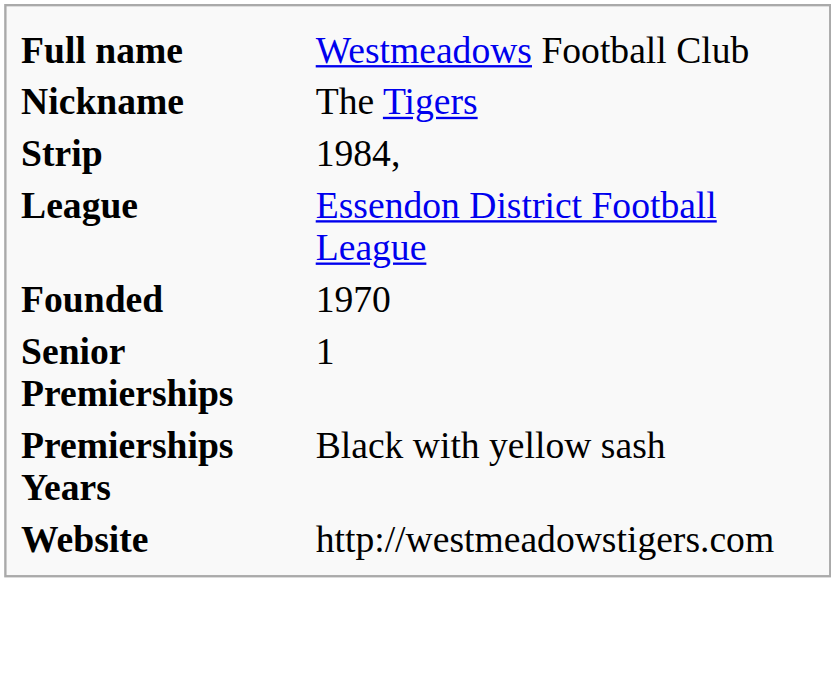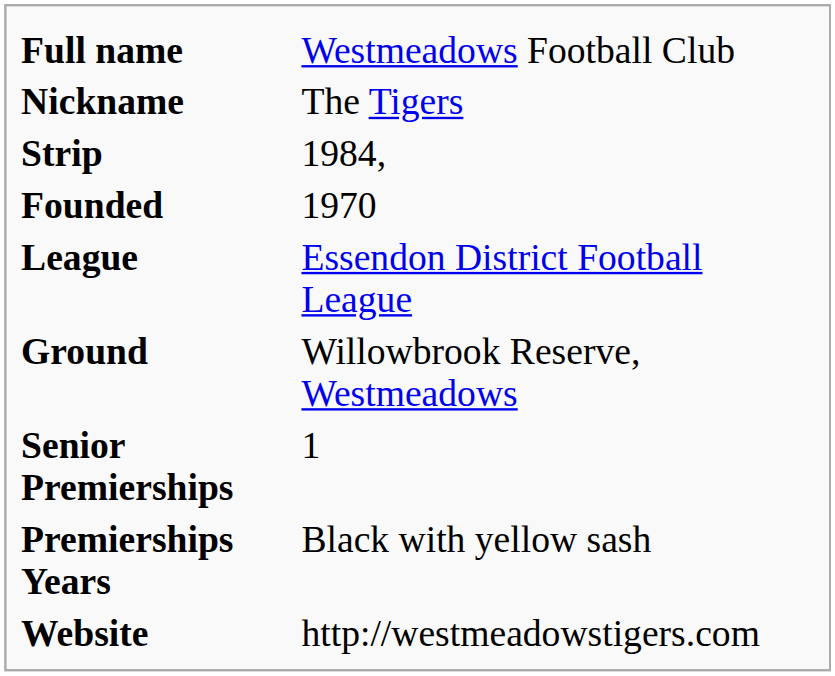rows swapped: Founded <-> League
+ row: Ground | Willowbrook Reserve, Westmeadows
